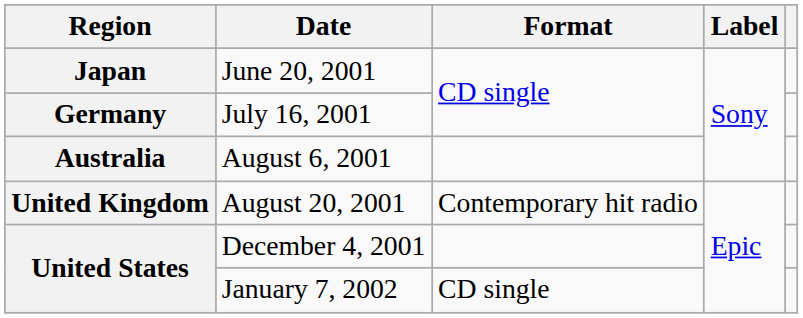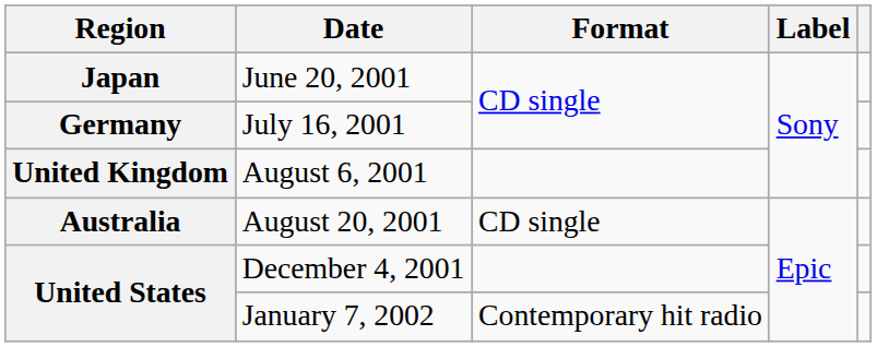August 6, 2001 | Region: Australia -> United Kingdom
August 20, 2001 | Region: United Kingdom -> Australia
August 20, 2001 | Format: Contemporary hit radio -> CD single
January 7, 2002 | Format: CD single -> Contemporary hit radio
